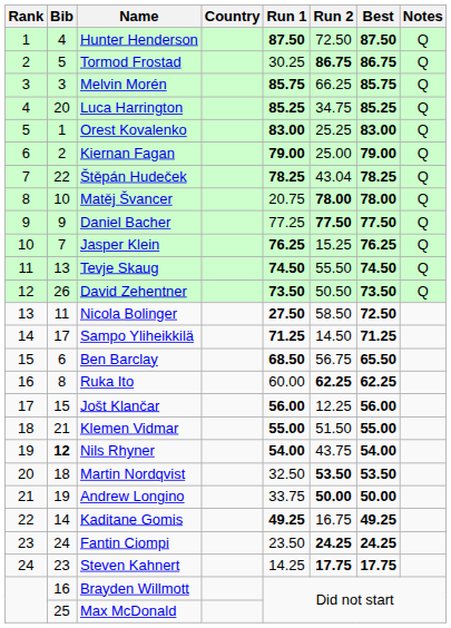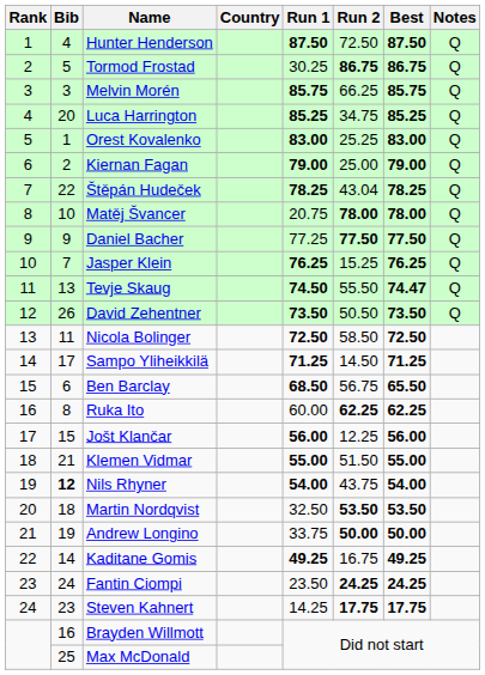Tevje Skaug | Best: 74.50 -> 74.47
Nicola Bolinger | Run 1: 27.50 -> 72.50
